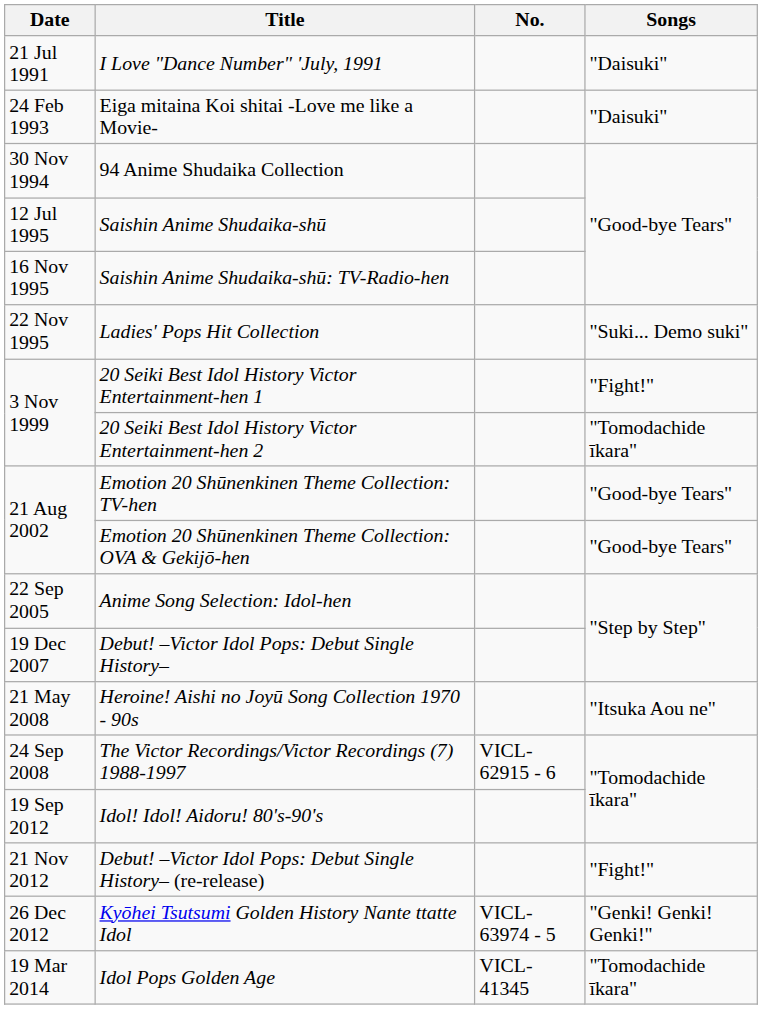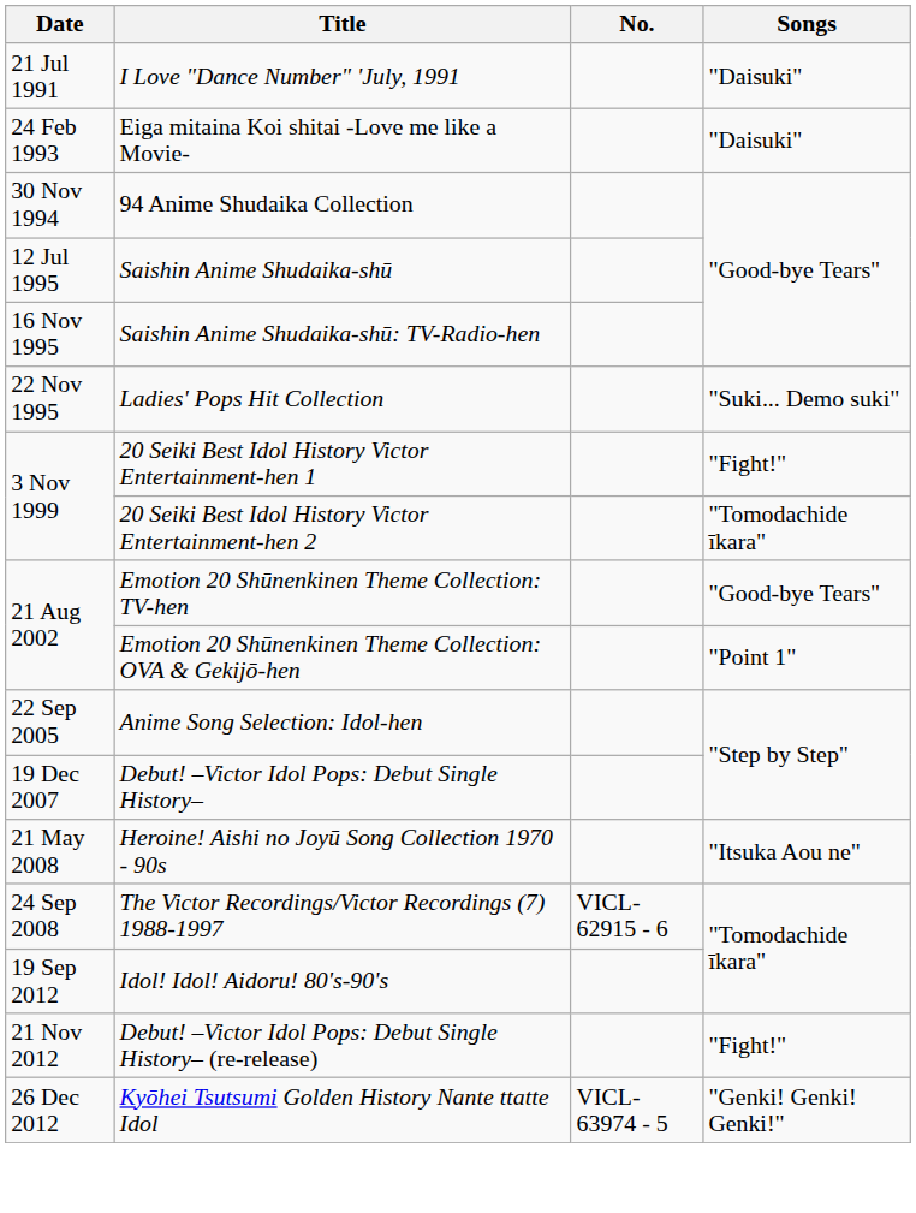Emotion 20 Shūnenkinen Theme Collection: OVA & Gekijō-hen | Songs: "Good-bye Tears" -> "Point 1"
- row: 19 Mar 2014 | Idol Pops Golden Age | VICL-41345 | "Tomodachide īkara"
